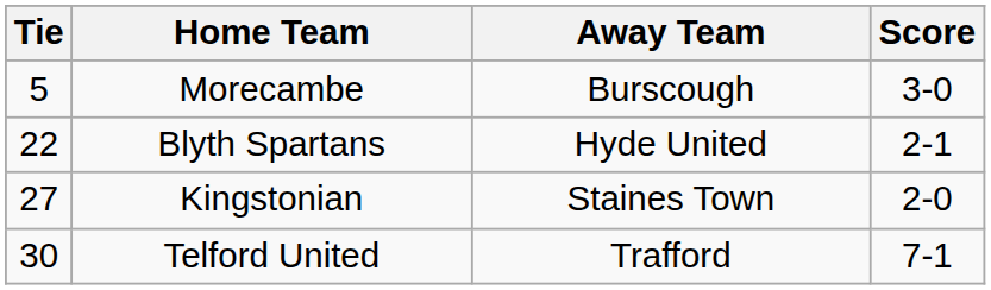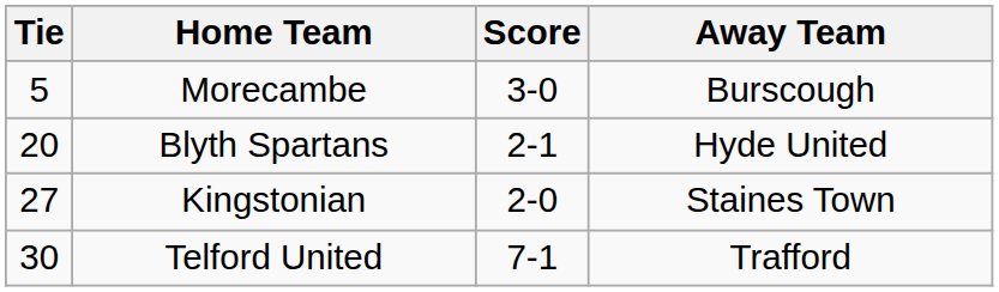columns swapped: Score <-> Away Team
Blyth Spartans | Tie: 22 -> 20
